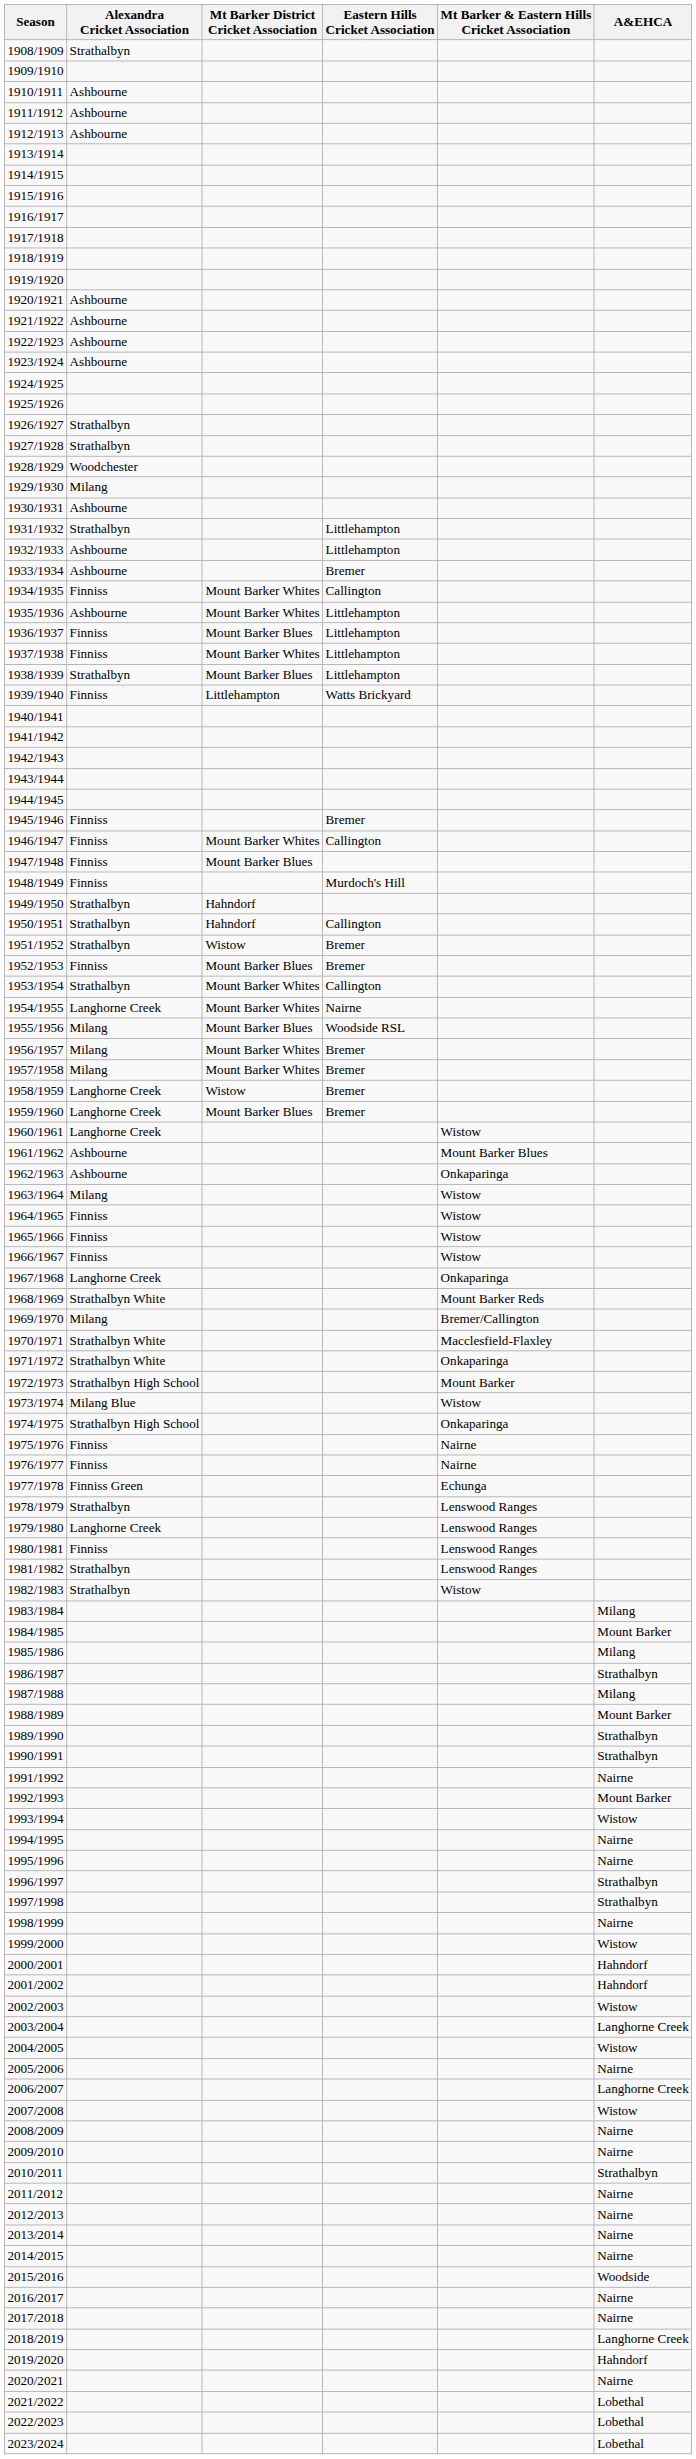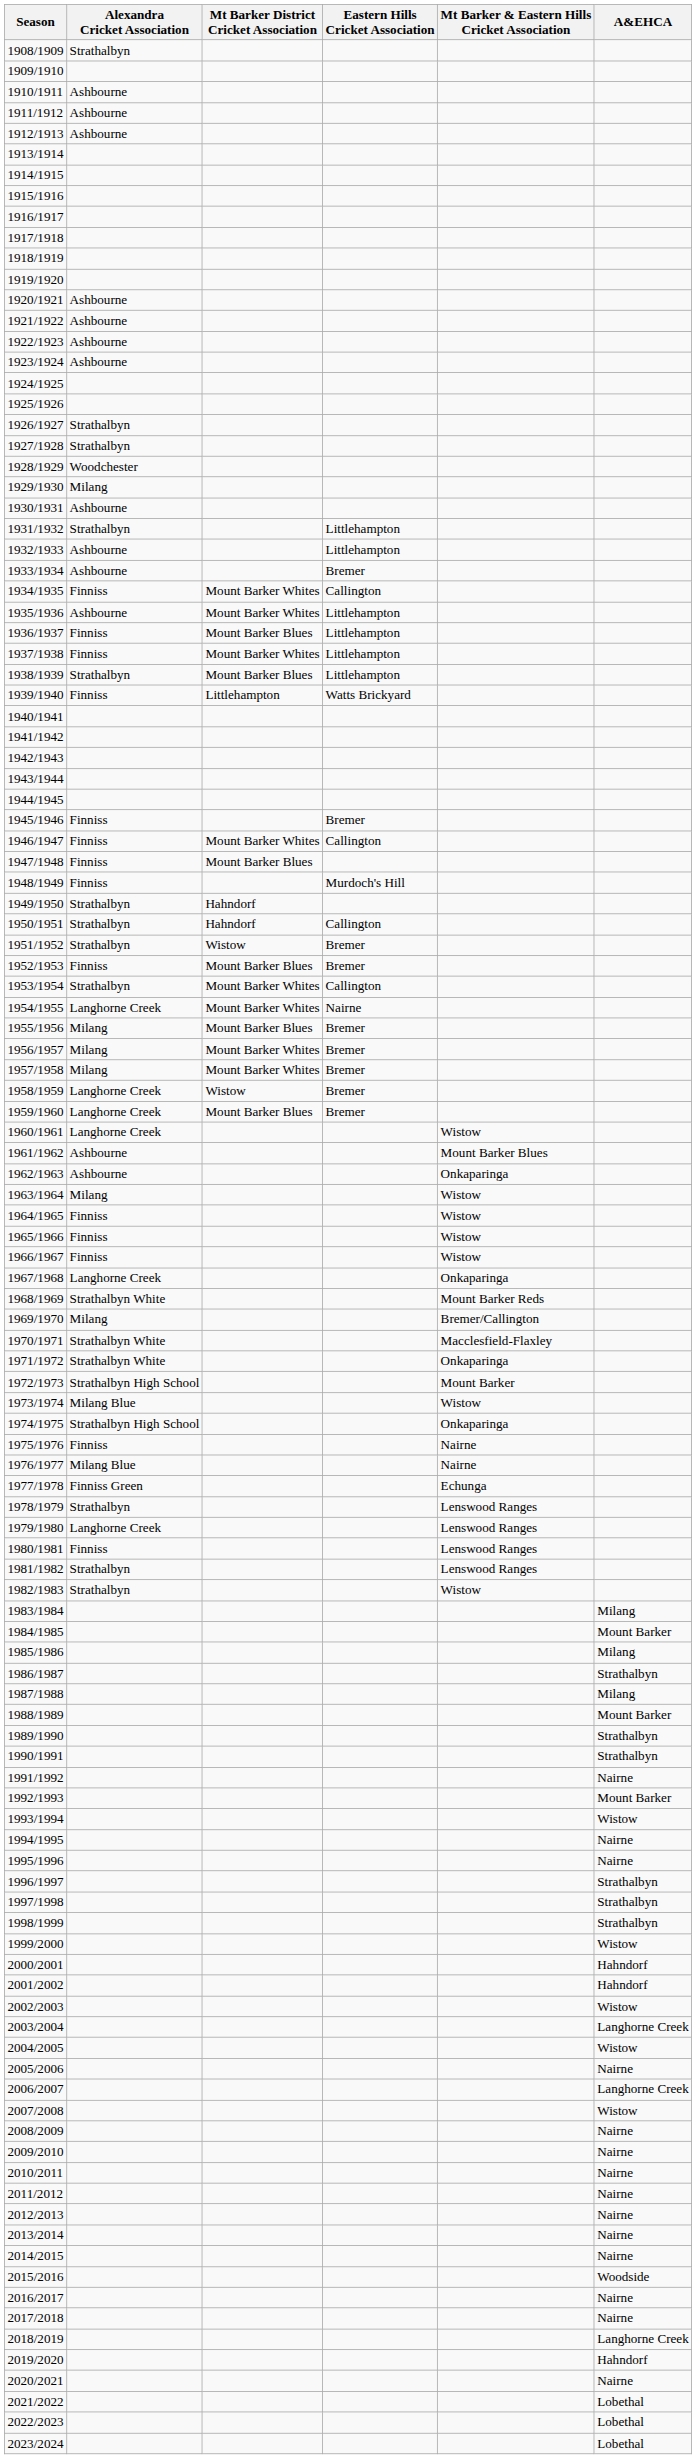1955/1956 | Eastern Hills Cricket Association: Woodside RSL -> Bremer
1976/1977 | Alexandra Cricket Association: Finniss -> Milang Blue
1998/1999 | A&EHCA: Nairne -> Strathalbyn
2010/2011 | A&EHCA: Strathalbyn -> Nairne
